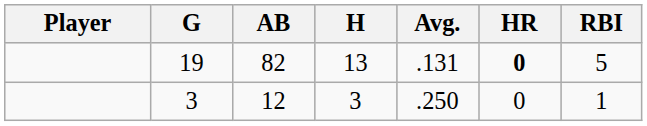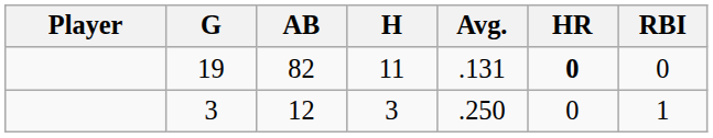19 | H: 13 -> 11
19 | RBI: 5 -> 0
